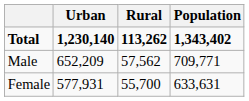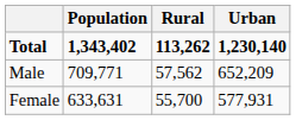columns swapped: Population <-> Urban
